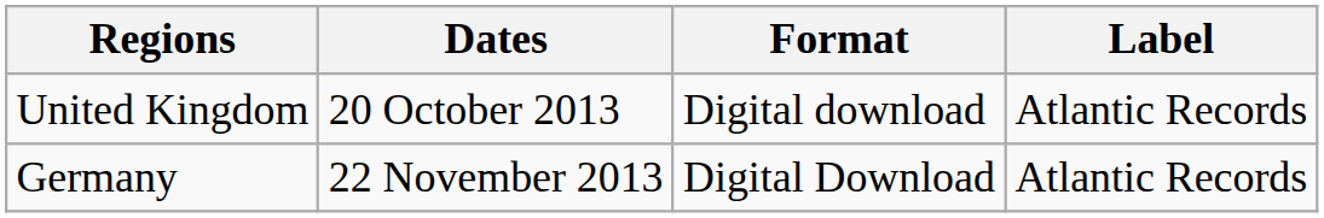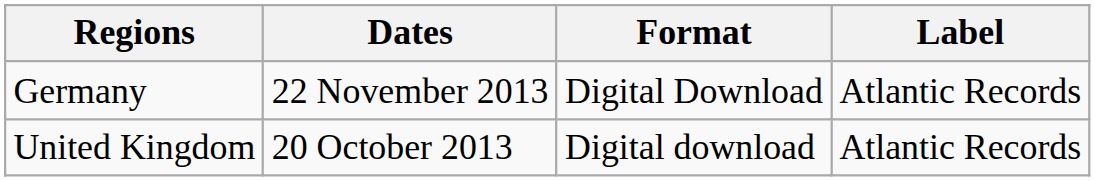rows swapped: United Kingdom <-> Germany
